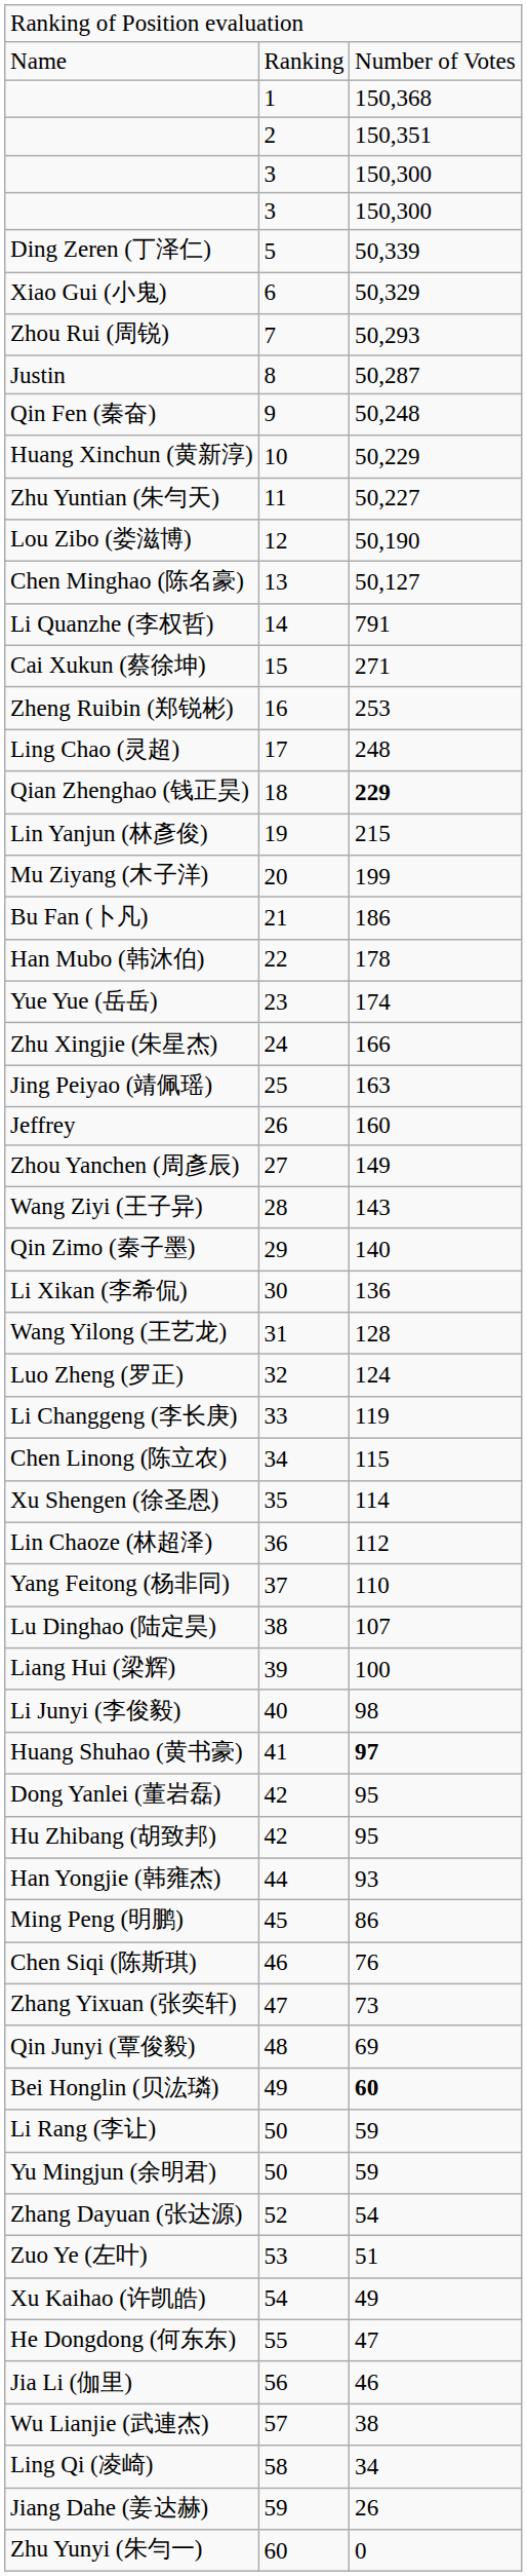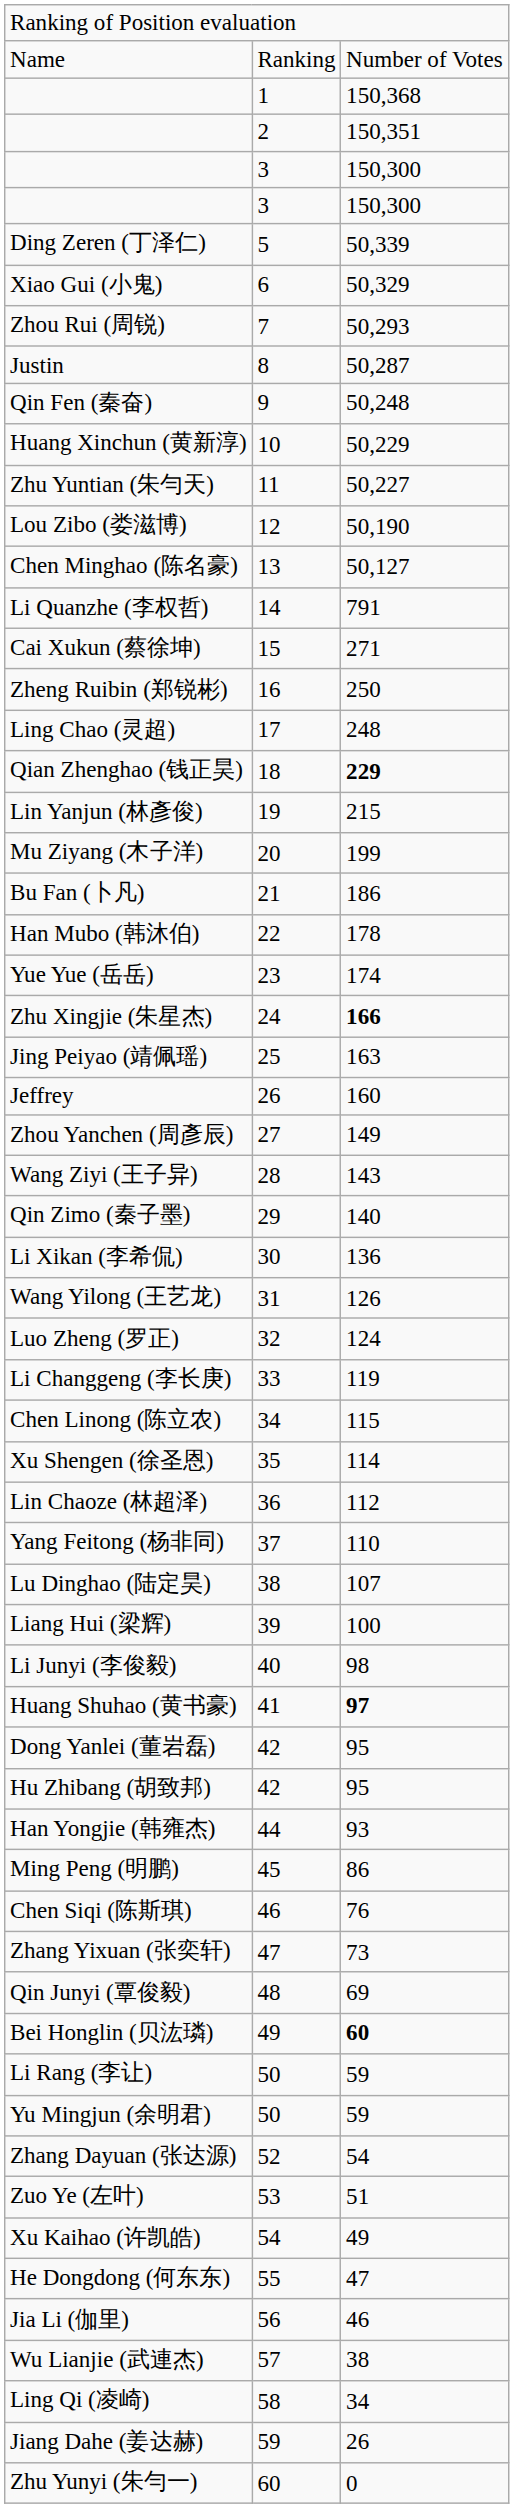Zheng Ruibin (郑锐彬) | column 3: 253 -> 250
Zhu Xingjie (朱星杰) | column 3: normal -> bold
Wang Yilong (王艺龙) | column 3: 128 -> 126
